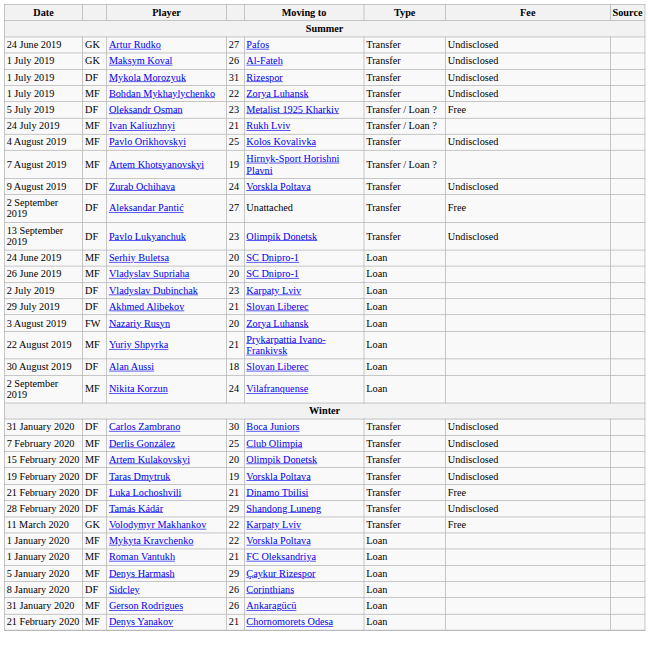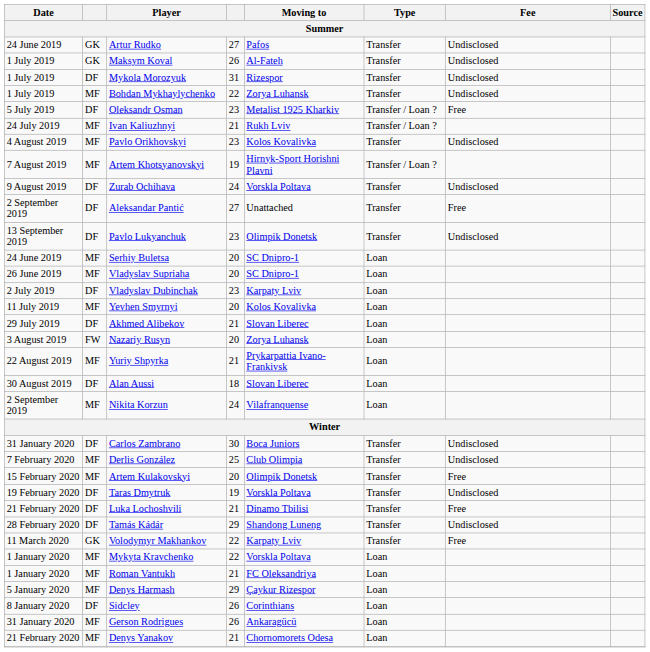Pavlo Orikhovskyi | column 4: 25 -> 23
+ row: 11 July 2019 | MF | Yevhen Smyrnyi | 20 | Kolos Kovalivka | Loan
Artem Kulakovskyi | Fee: Undisclosed -> Free
